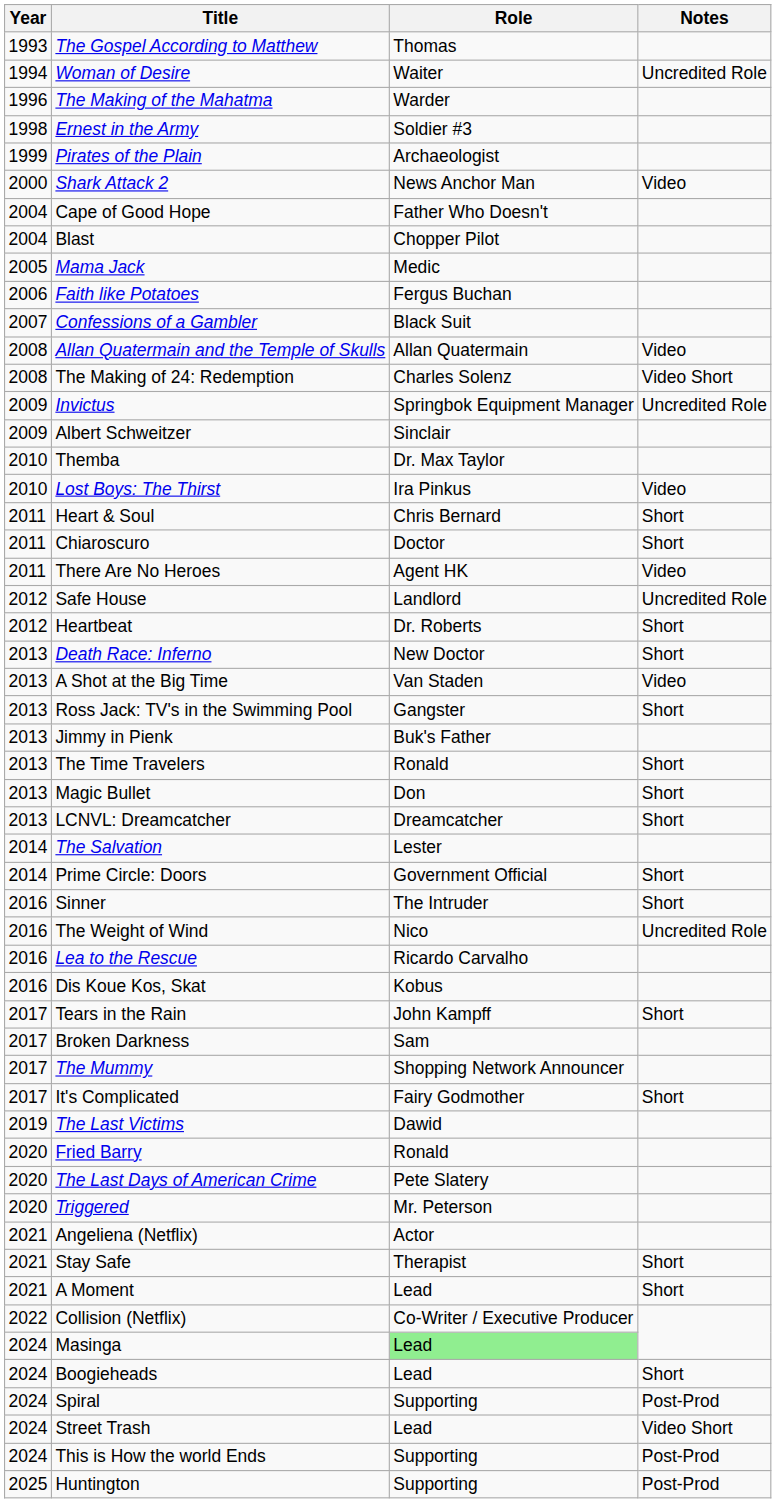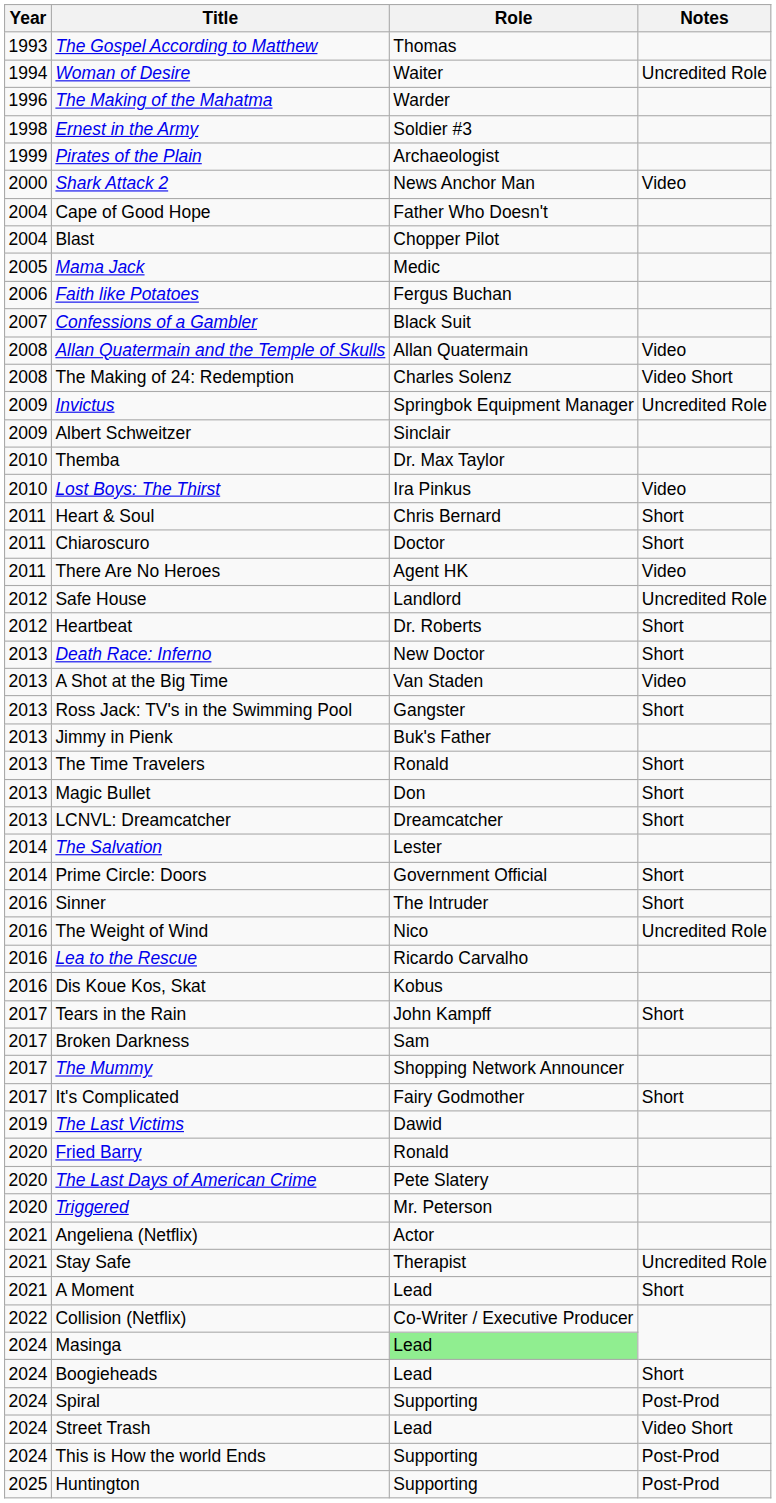Stay Safe | Notes: Short -> Uncredited Role
